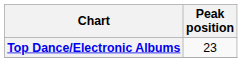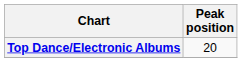Top Dance/Electronic Albums | Peak position: 23 -> 20
